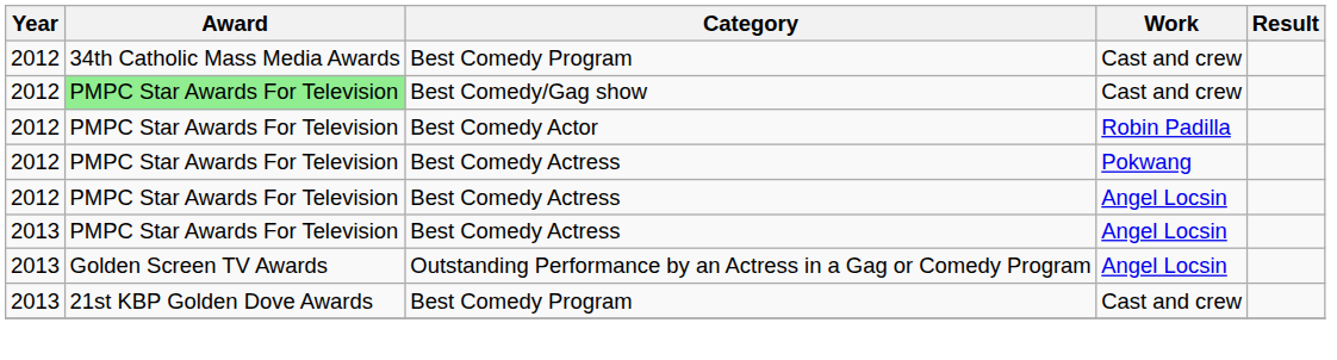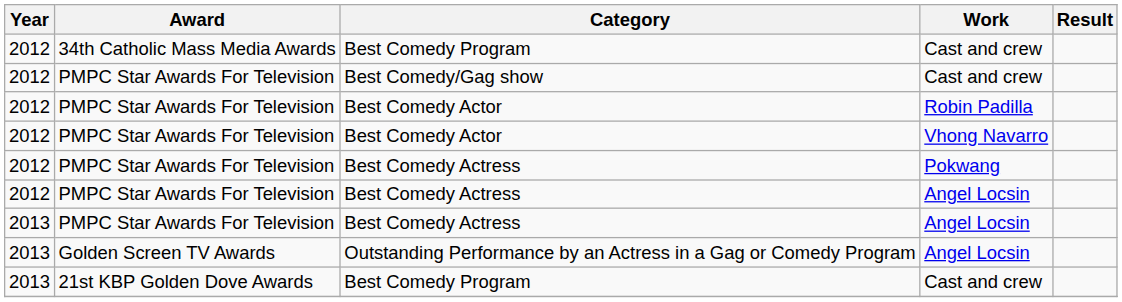Best Comedy/Gag show | Award: lightgreen background -> no background
+ row: 2012 | PMPC Star Awards For Television | Best Comedy Actor | Vhong Navarro
